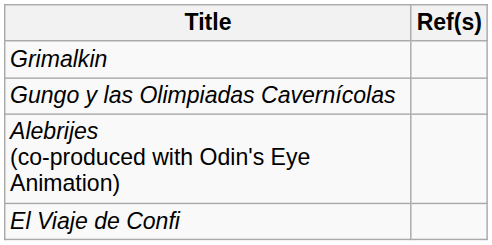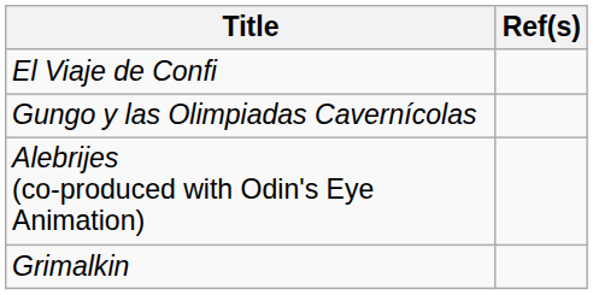rows swapped: Grimalkin <-> El Viaje de Confi
